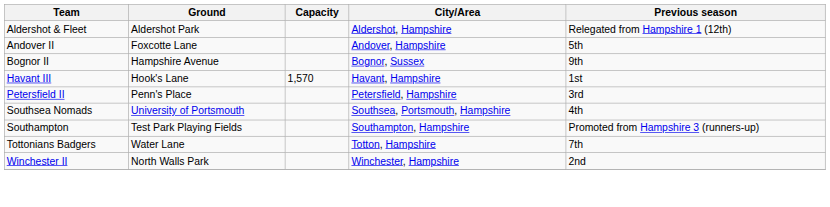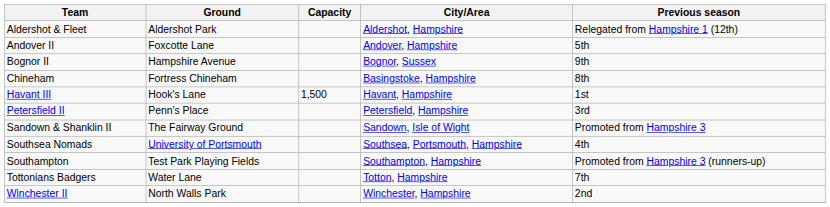+ row: Chineham | Fortress Chineham | Basingstoke, Hampshire | 8th
Havant III | Capacity: 1,570 -> 1,500
+ row: Sandown & Shanklin II | The Fairway Ground | Sandown, Isle of Wight | Promoted from Hampshire 3
